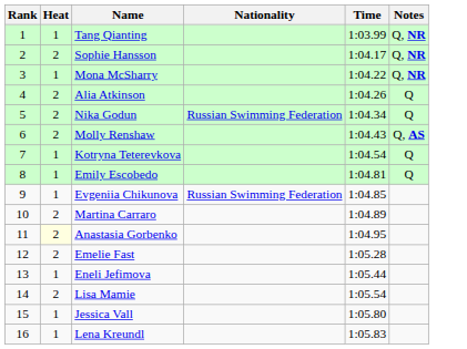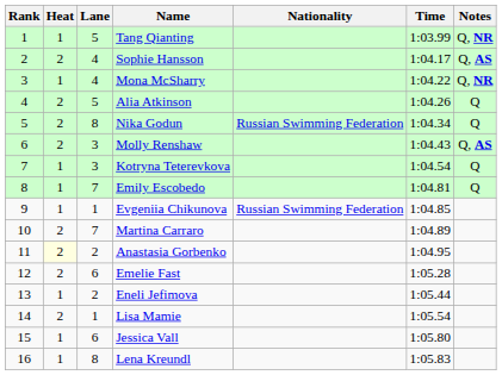+ column: Lane | 5 | 4 | 4 | 5 | 8 | 3 | 3 | 7 | 1 | 7 | 2 | 6 | 2 | 1 | 6 | 8
Sophie Hansson | Notes: Q, NR -> Q, AS
